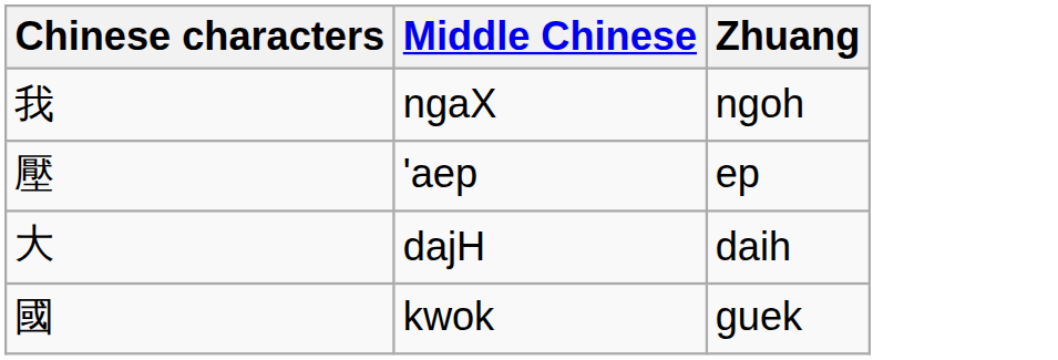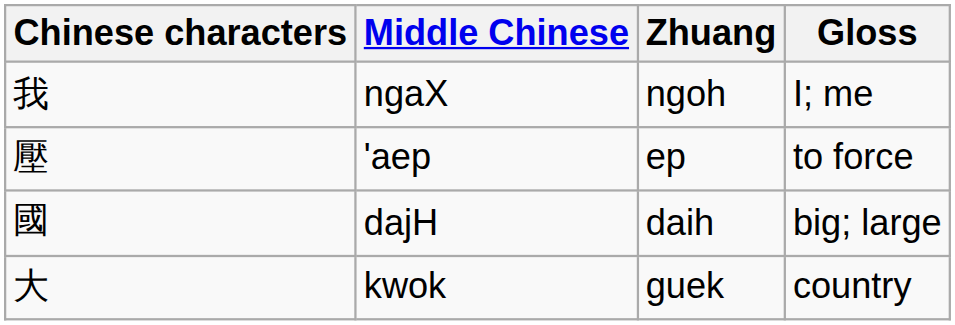+ column: Gloss | I; me | to force | big; large | country
dajH | Chinese characters: 大 -> 國
kwok | Chinese characters: 國 -> 大
